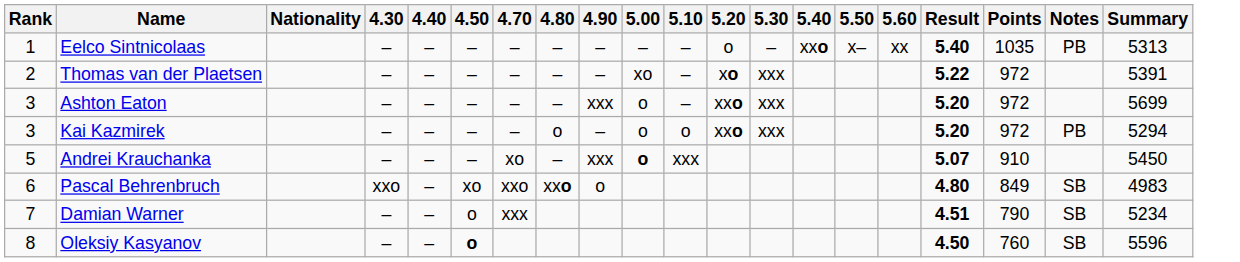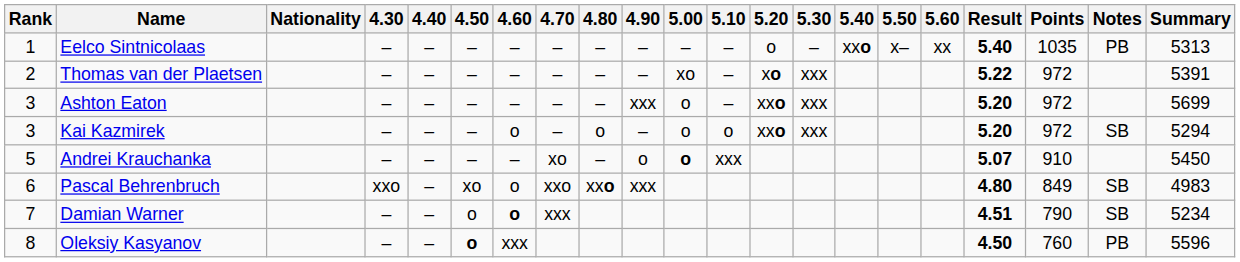+ column: 4.60 | – | – | – | o | – | o | o | xxx
Kai Kazmirek | Notes: PB -> SB
Andrei Krauchanka | 4.90: xxx -> o
Pascal Behrenbruch | 4.90: o -> xxx
Oleksiy Kasyanov | Notes: SB -> PB
